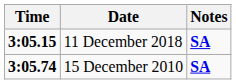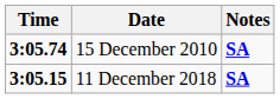rows swapped: 15 December 2010 <-> 11 December 2018
